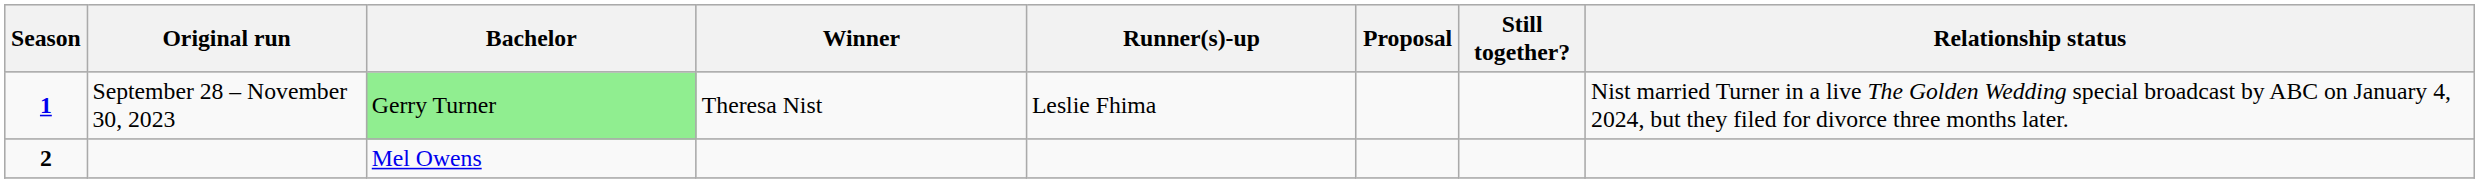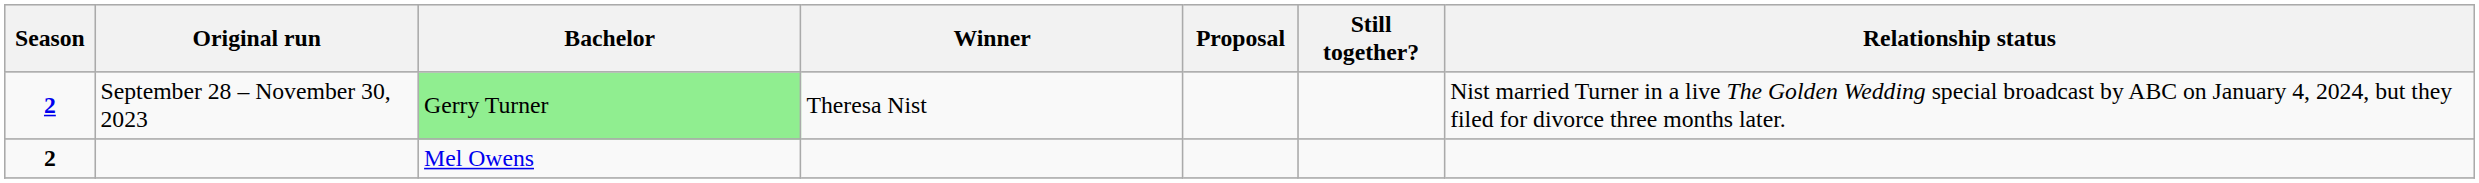- column: Runner(s)-up | Leslie Fhima
September 28 – November 30, 2023 | Season: 1 -> 2
